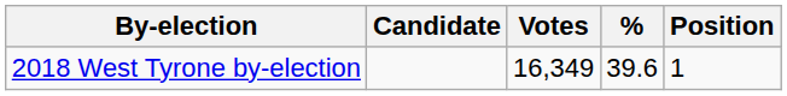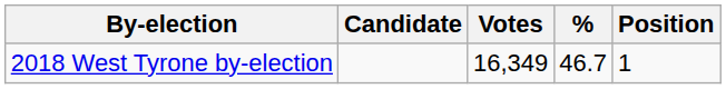2018 West Tyrone by-election | %: 39.6 -> 46.7
